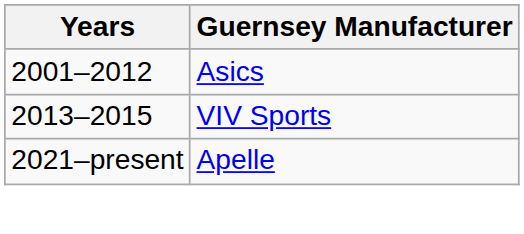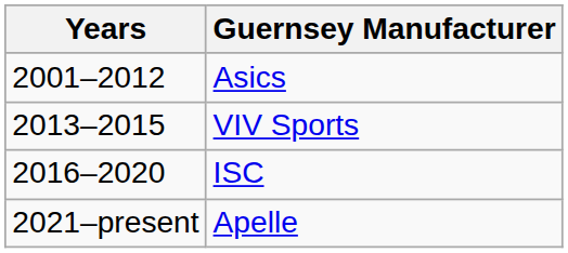+ row: 2016–2020 | ISC
